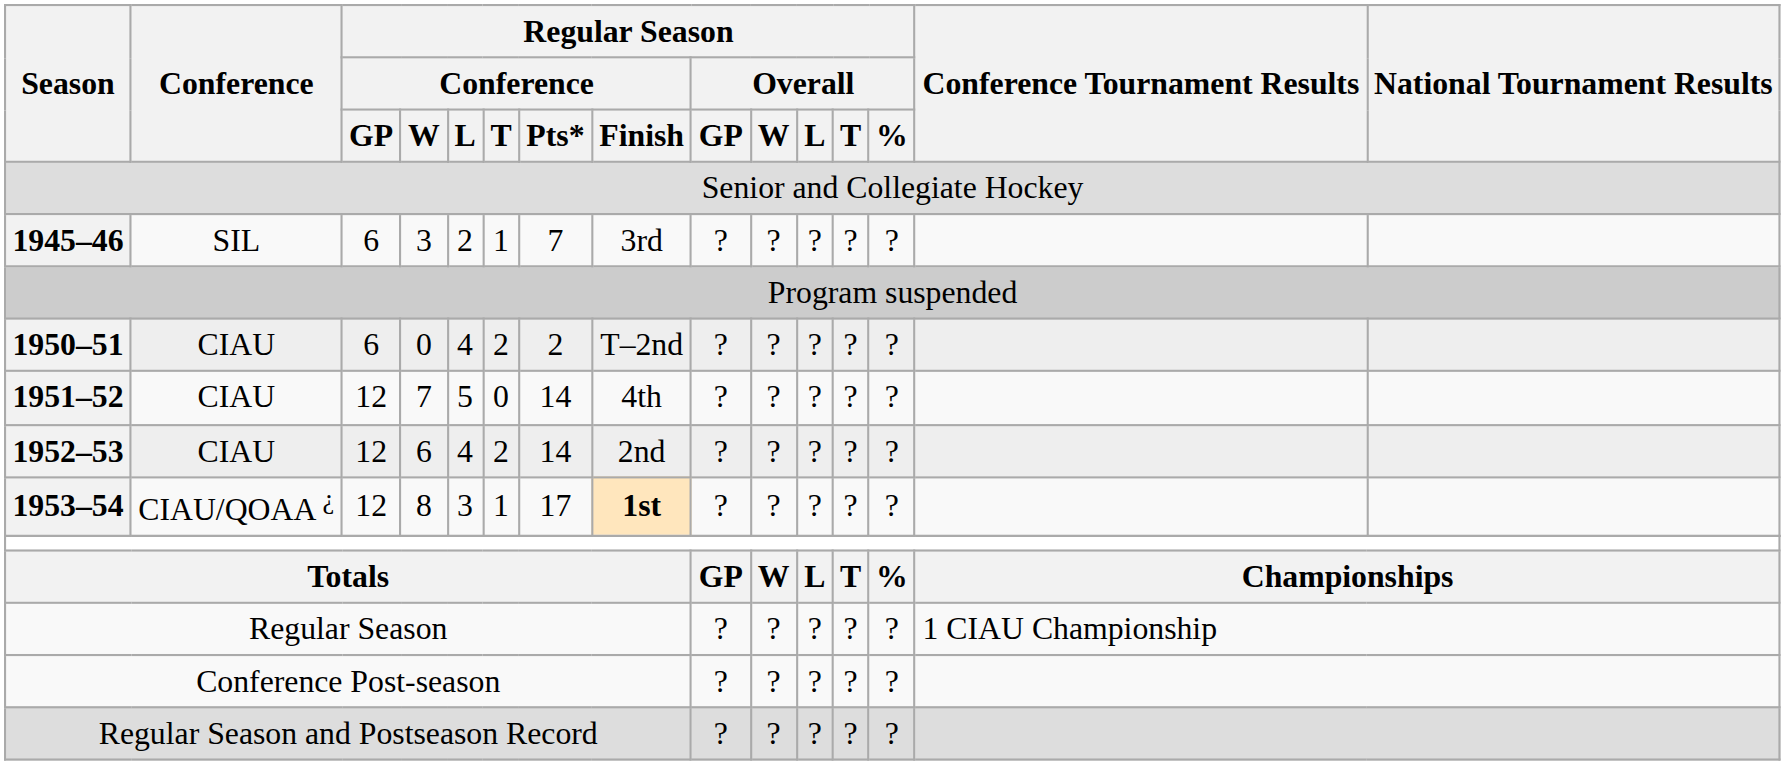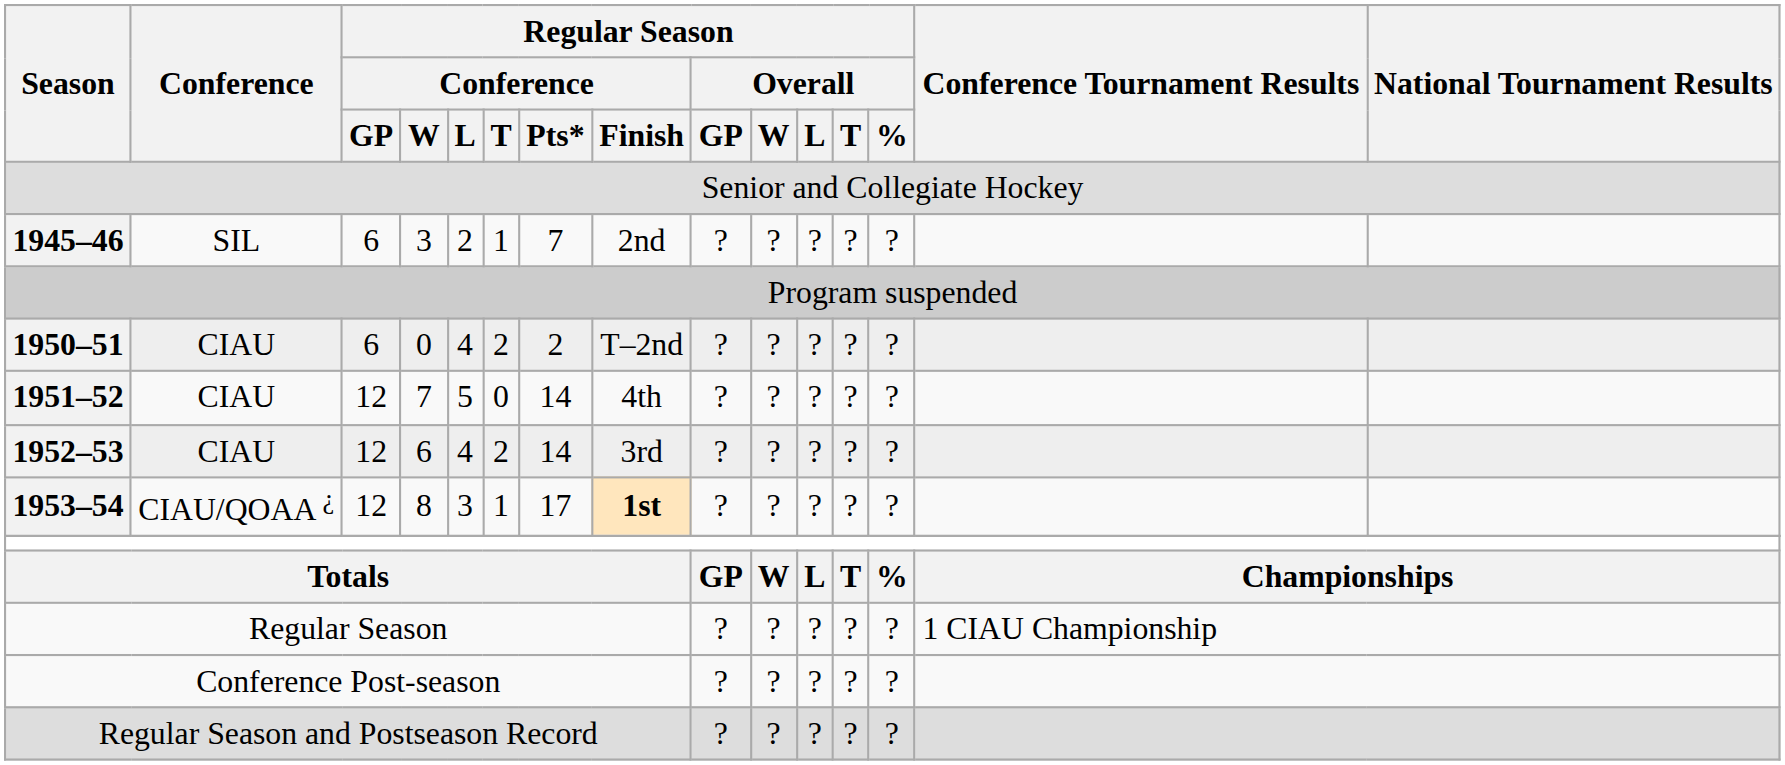1945–46 | Regular Season / Conference / Finish: 3rd -> 2nd
1952–53 | Regular Season / Conference / Finish: 2nd -> 3rd
